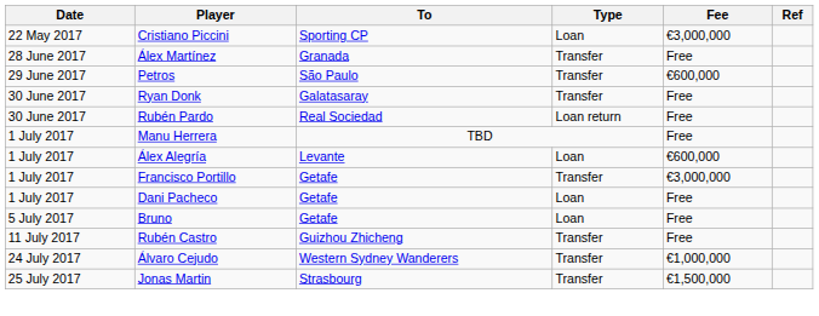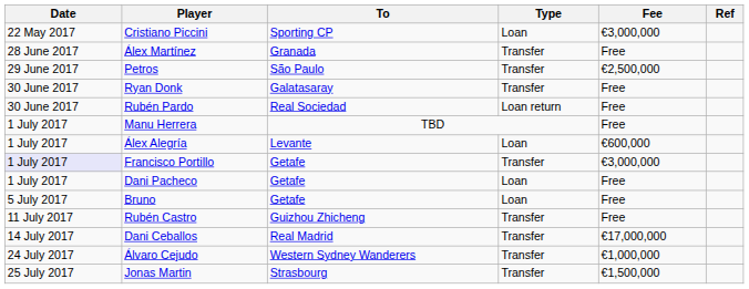Petros | Fee: €600,000 -> €2,500,000
Francisco Portillo | Date: no background -> lavender background
+ row: 14 July 2017 | Dani Ceballos | Real Madrid | Transfer | €17,000,000
